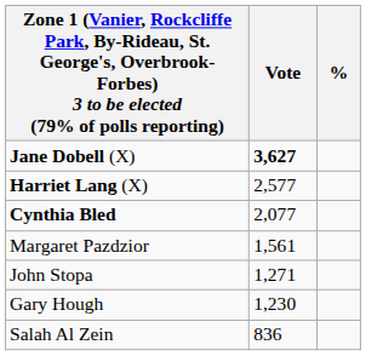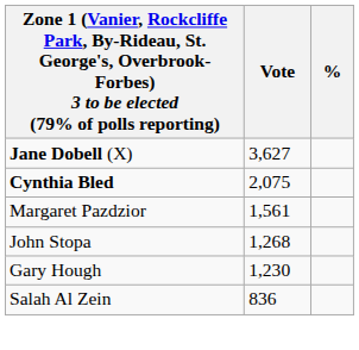Jane Dobell (X) | Vote: bold -> normal
- row: Harriet Lang (X) | 2,577
Cynthia Bled | Vote: 2,077 -> 2,075
John Stopa | Vote: 1,271 -> 1,268
